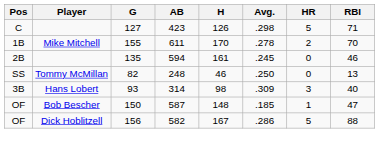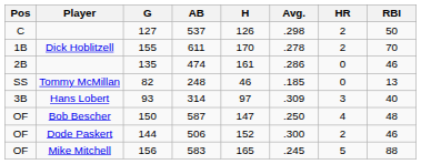127 | AB: 423 -> 537
127 | HR: 5 -> 2
127 | RBI: 71 -> 50
155 | Player: Mike Mitchell -> Dick Hoblitzell
135 | AB: 594 -> 474
135 | Avg.: .245 -> .286
82 | Avg.: .250 -> .185
93 | H: 98 -> 97
150 | H: 148 -> 147
150 | Avg.: .185 -> .250
150 | HR: 1 -> 4
150 | RBI: 47 -> 48
+ row: OF | Dode Paskert | 144 | 506 | 152 | .300 | 2 | 46
156 | Player: Dick Hoblitzell -> Mike Mitchell
156 | AB: 582 -> 583
156 | H: 167 -> 165
156 | Avg.: .286 -> .245
